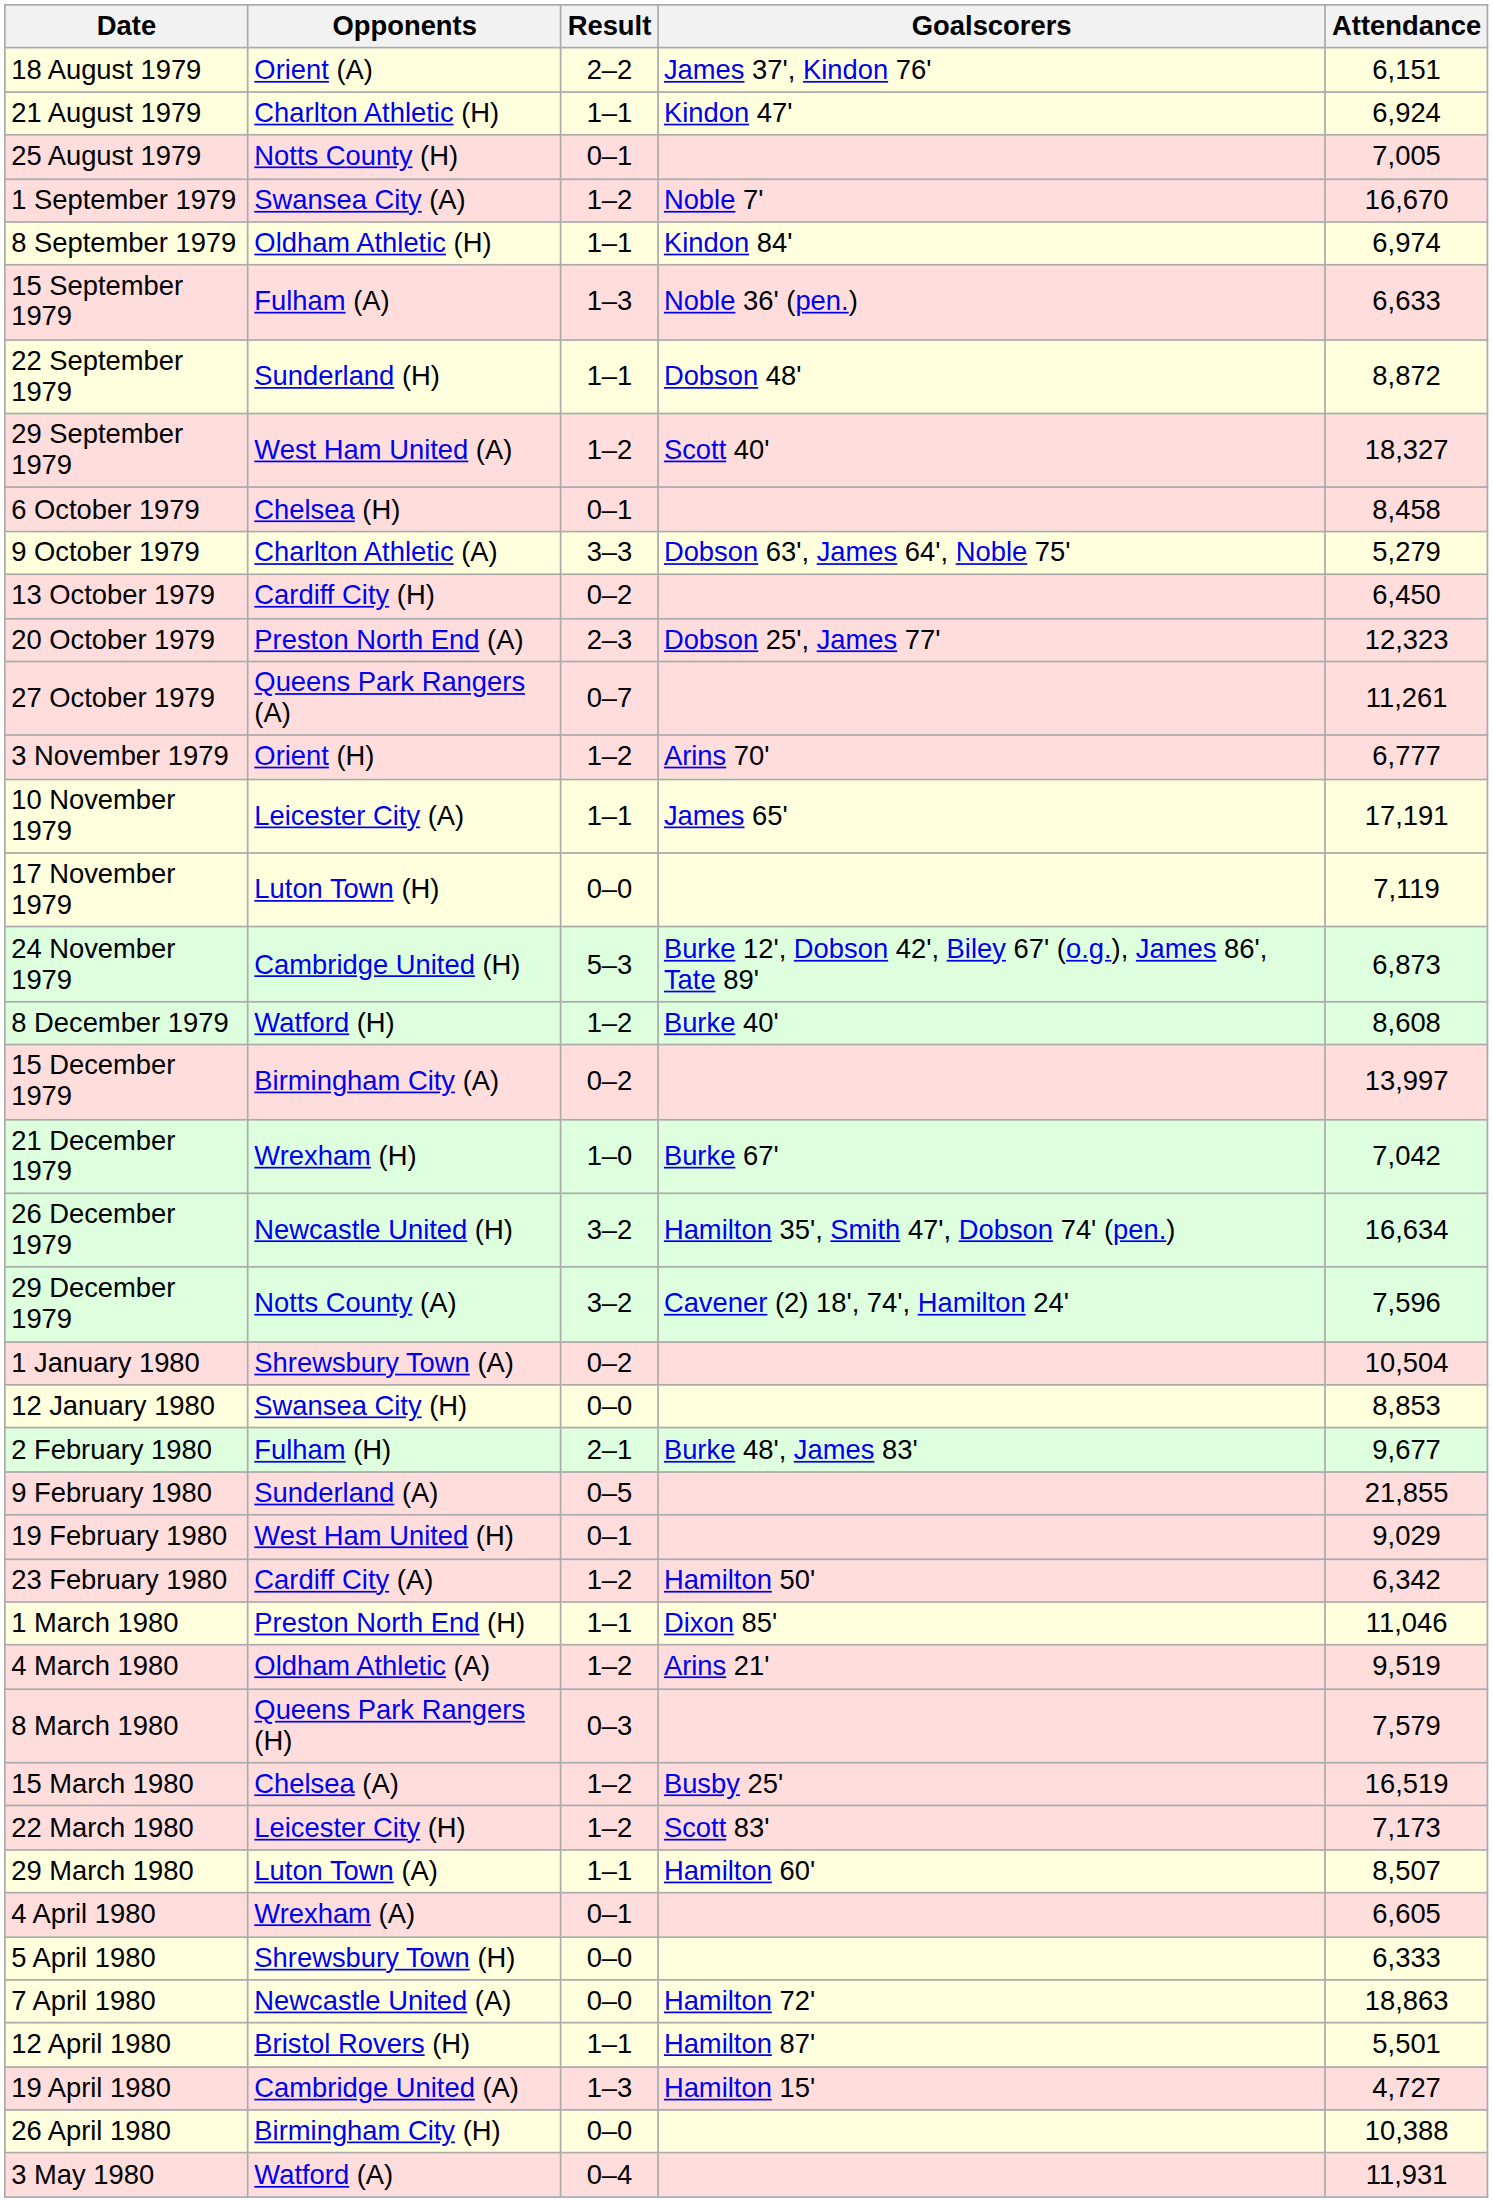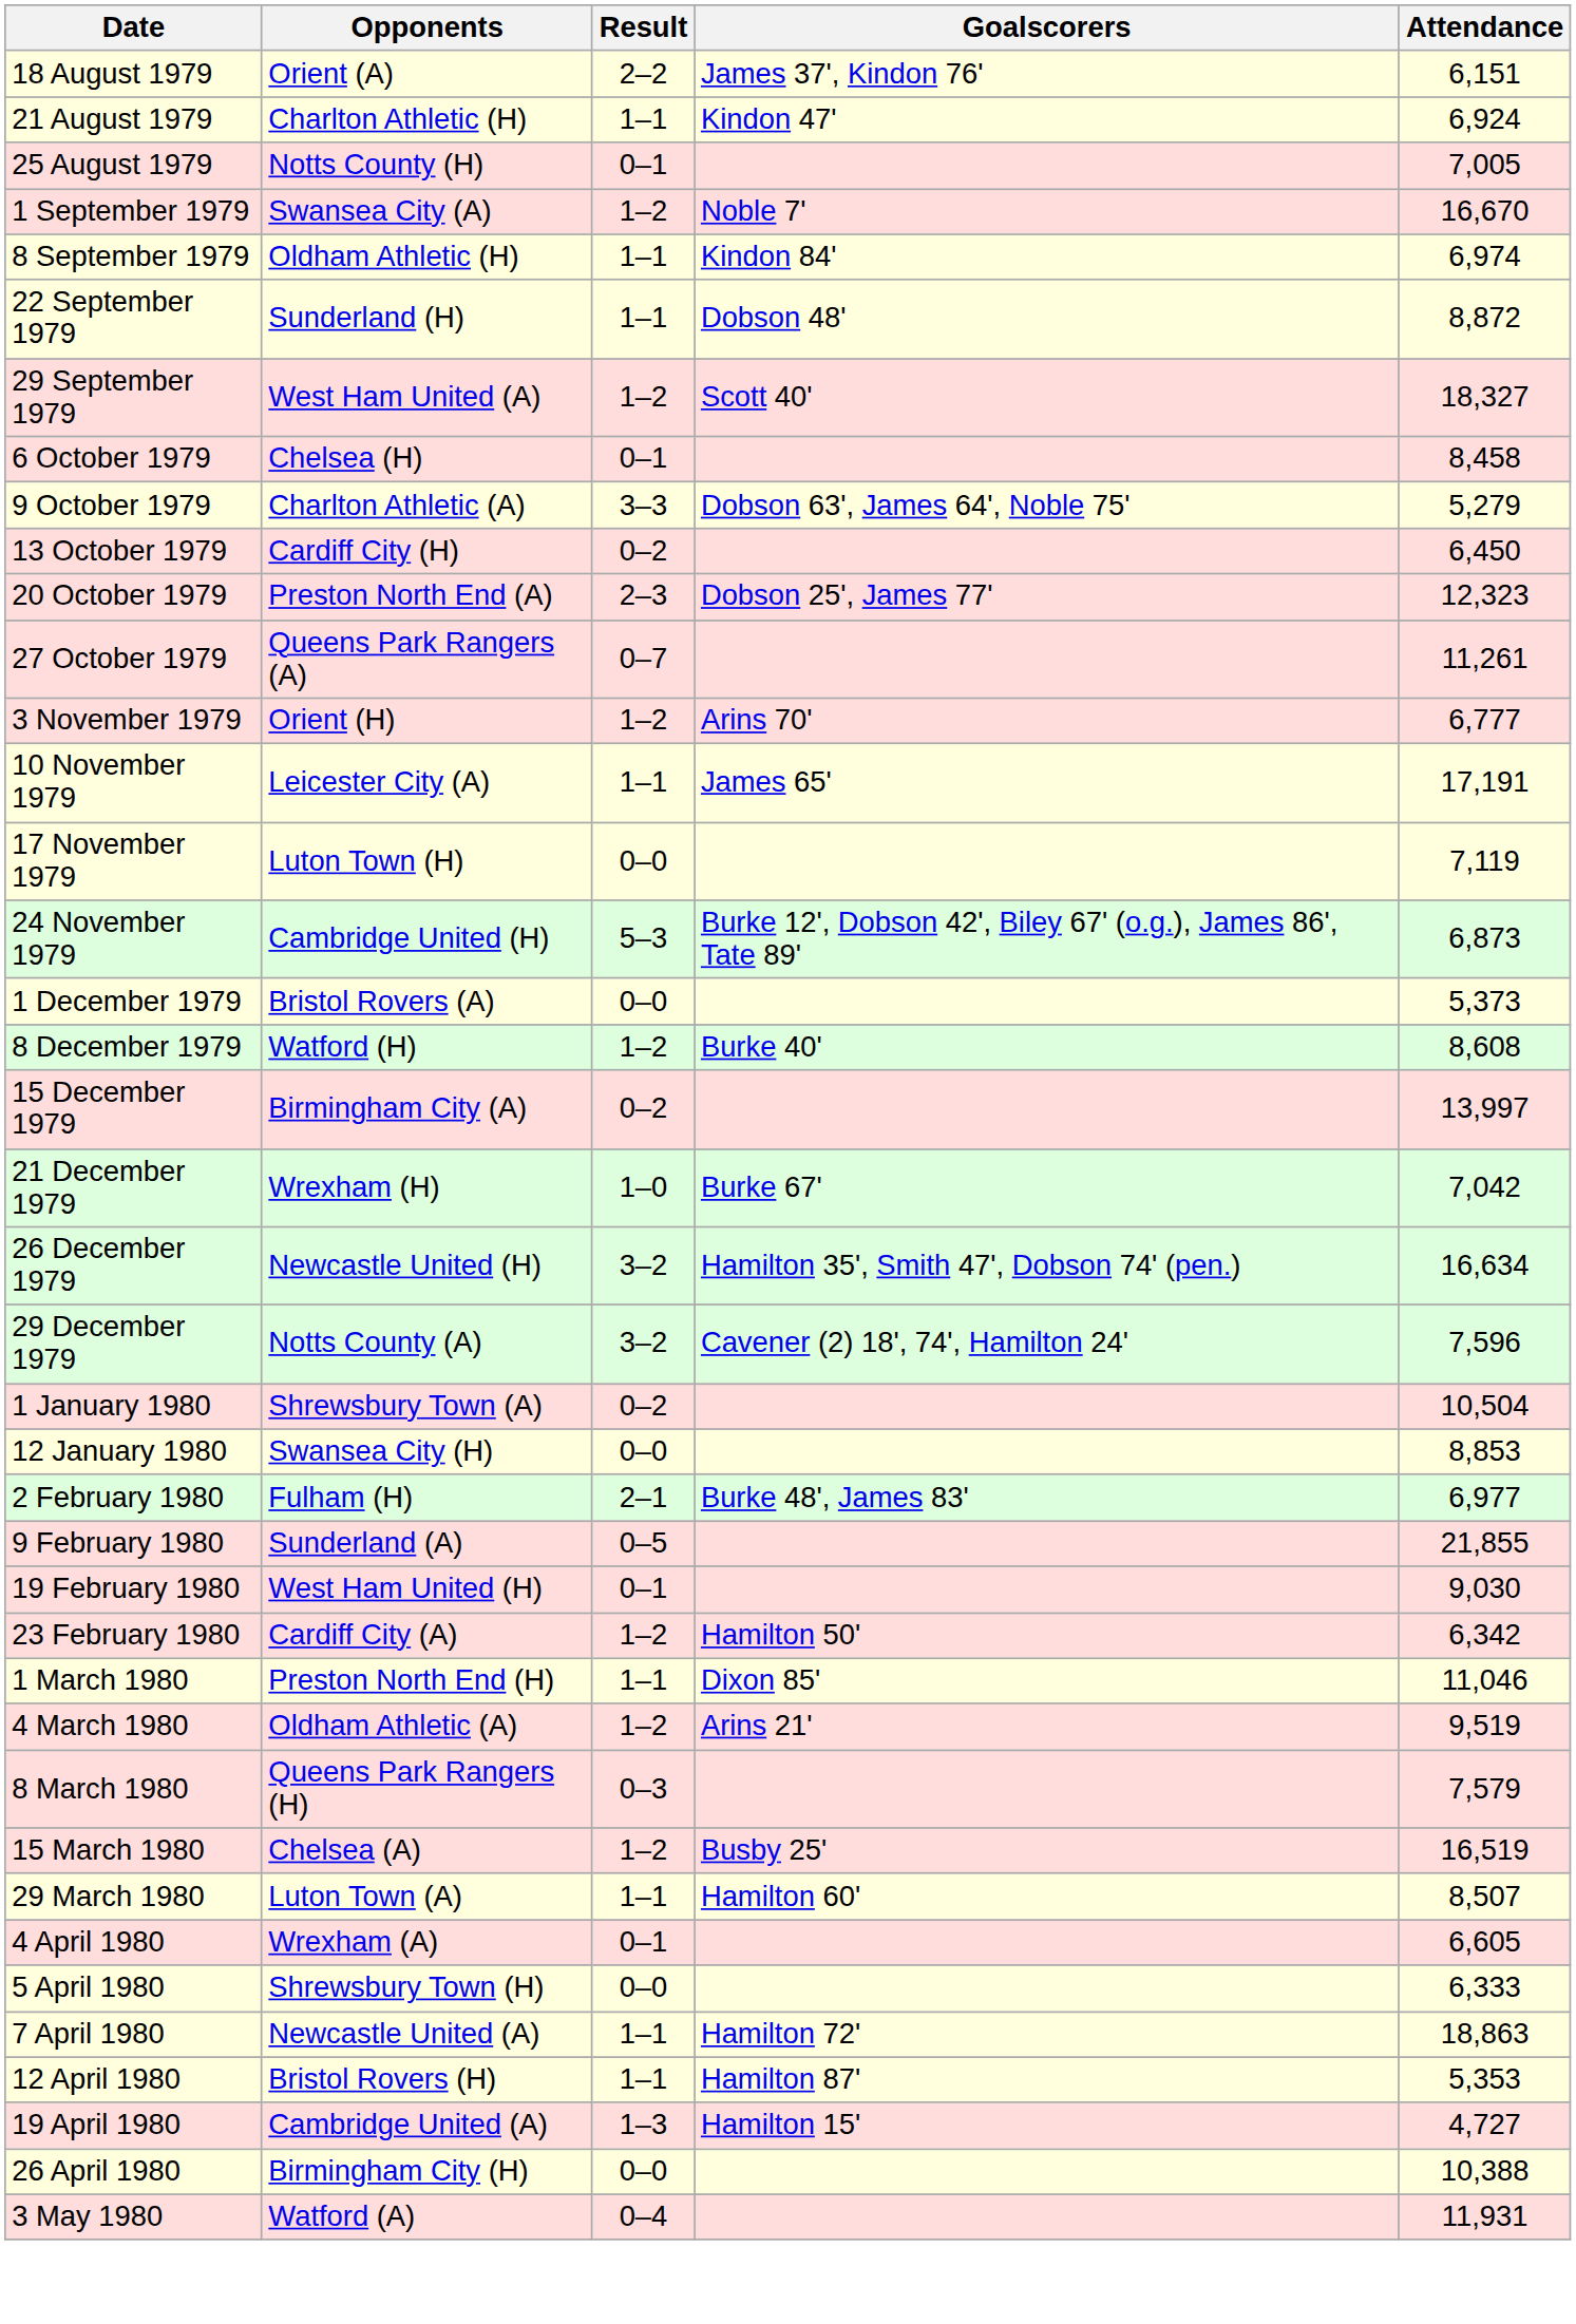- row: 15 September 1979 | Fulham (A) | 1–3 | Noble 36' (pen.) | 6,633
+ row: 1 December 1979 | Bristol Rovers (A) | 0–0 | 5,373
2 February 1980 | Attendance: 9,677 -> 6,977
19 February 1980 | Attendance: 9,029 -> 9,030
- row: 22 March 1980 | Leicester City (H) | 1–2 | Scott 83' | 7,173
7 April 1980 | Result: 0–0 -> 1–1
12 April 1980 | Attendance: 5,501 -> 5,353
